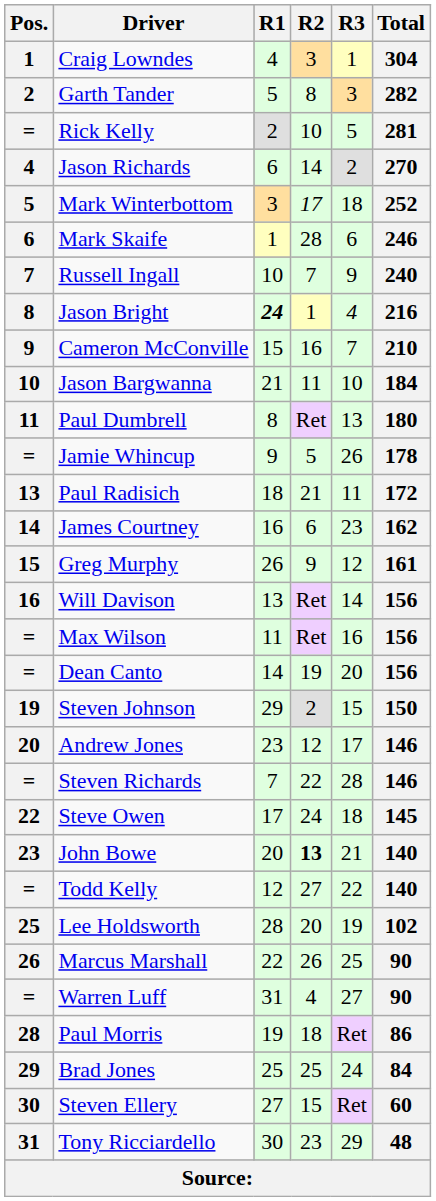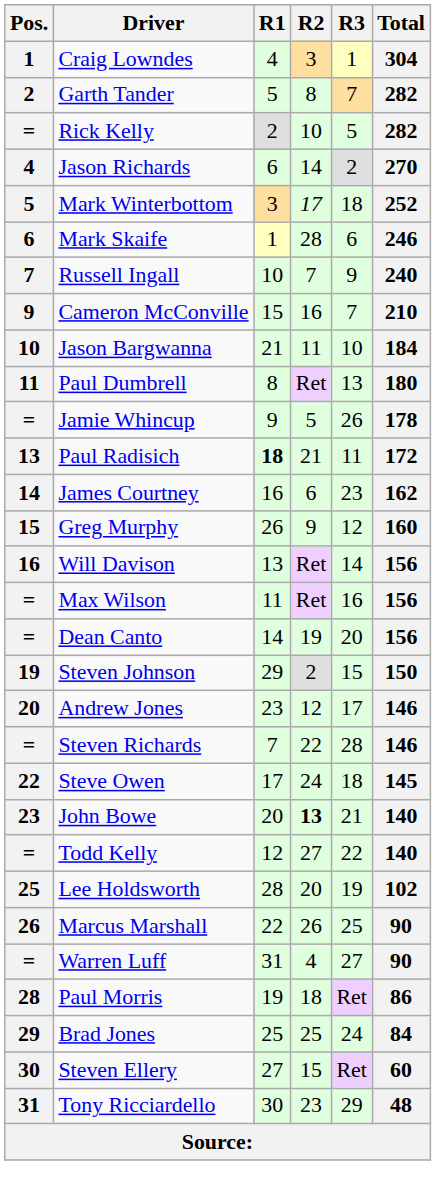Garth Tander | R3: 3 -> 7
Rick Kelly | Total: 281 -> 282
- row: 8 | Jason Bright | 24 | 1 | 4 | 216
Paul Radisich | R1: normal -> bold
Greg Murphy | Total: 161 -> 160
